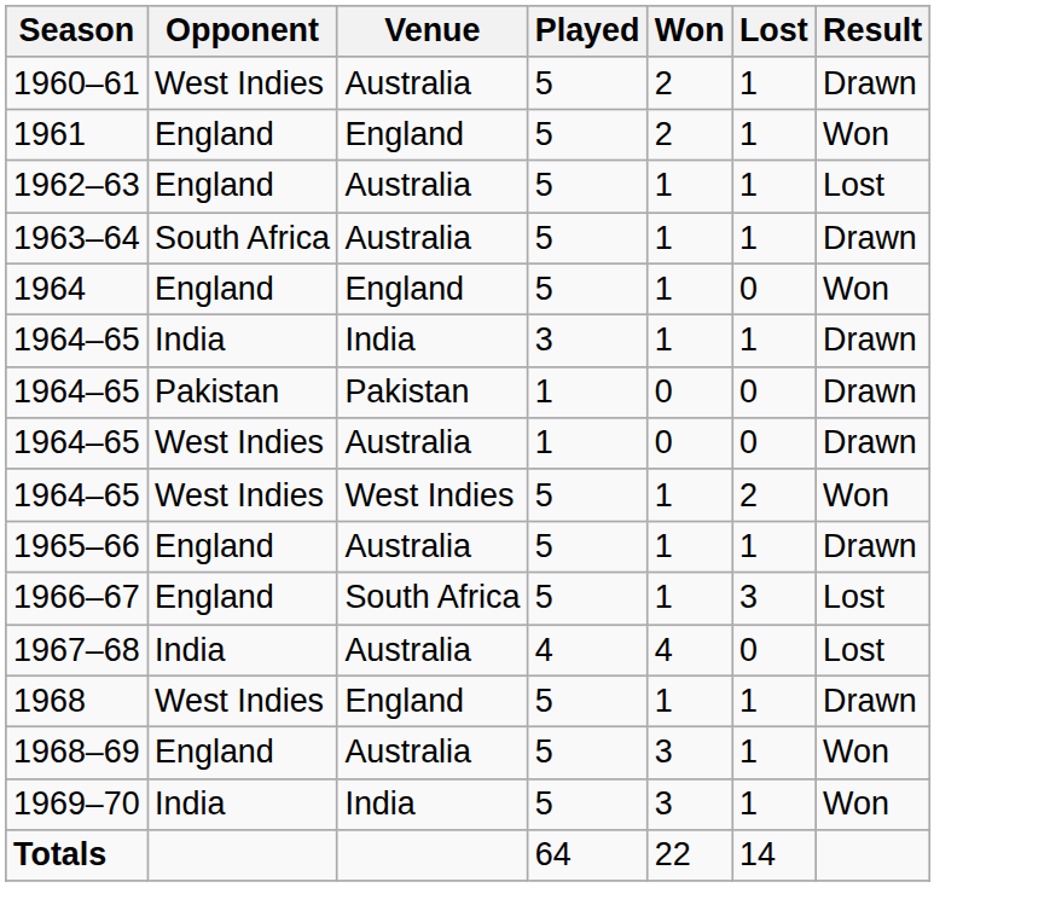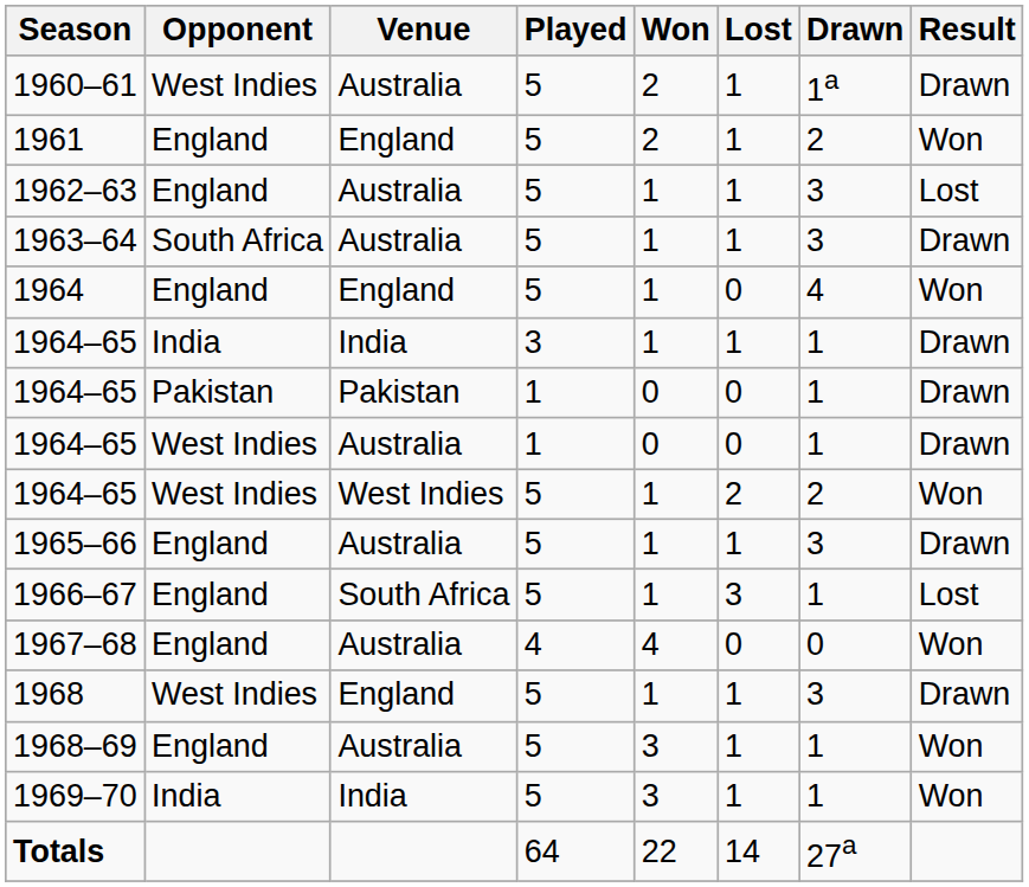+ column: Drawn | 1a | 2 | 3 | 3 | 4 | 1 | 1 | 1 | 2 | 3 | 1 | 0 | 3 | 1 | 1 | 27a
1967–68 | Opponent: India -> England
1967–68 | Result: Lost -> Won
